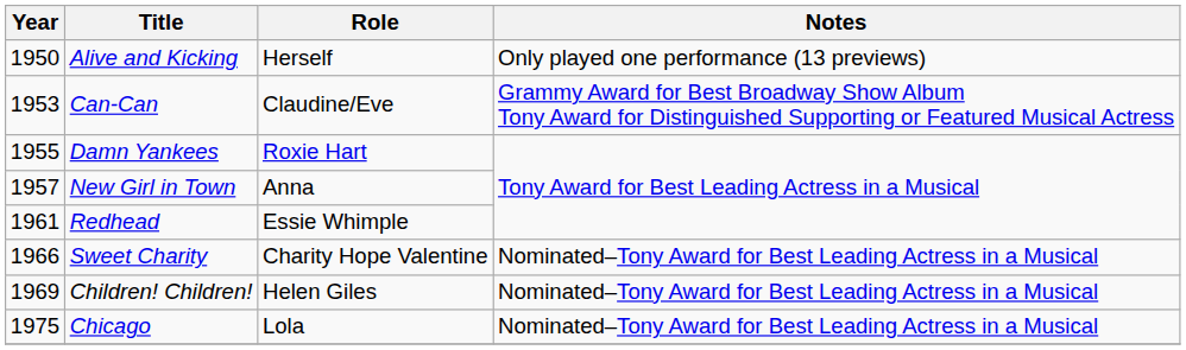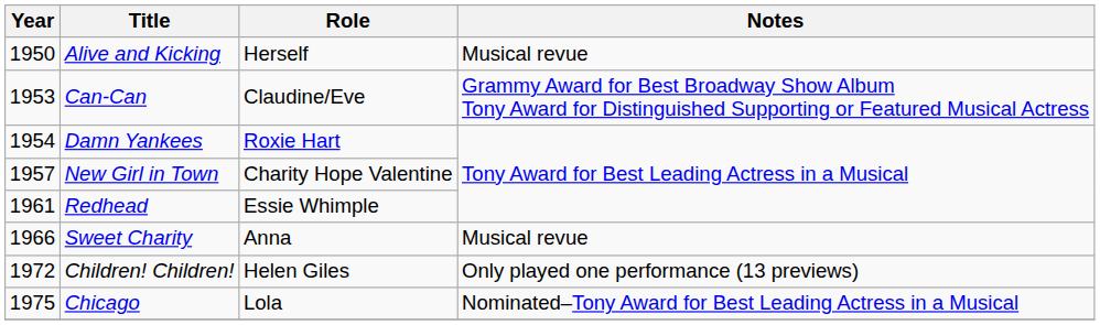Alive and Kicking | Notes: Only played one performance (13 previews) -> Musical revue
Damn Yankees | Year: 1955 -> 1954
New Girl in Town | Role: Anna -> Charity Hope Valentine
Sweet Charity | Role: Charity Hope Valentine -> Anna
Sweet Charity | Notes: Nominated–Tony Award for Best Leading Actress in a Musical -> Musical revue
Children! Children! | Year: 1969 -> 1972
Children! Children! | Notes: Nominated–Tony Award for Best Leading Actress in a Musical -> Only played one performance (13 previews)
